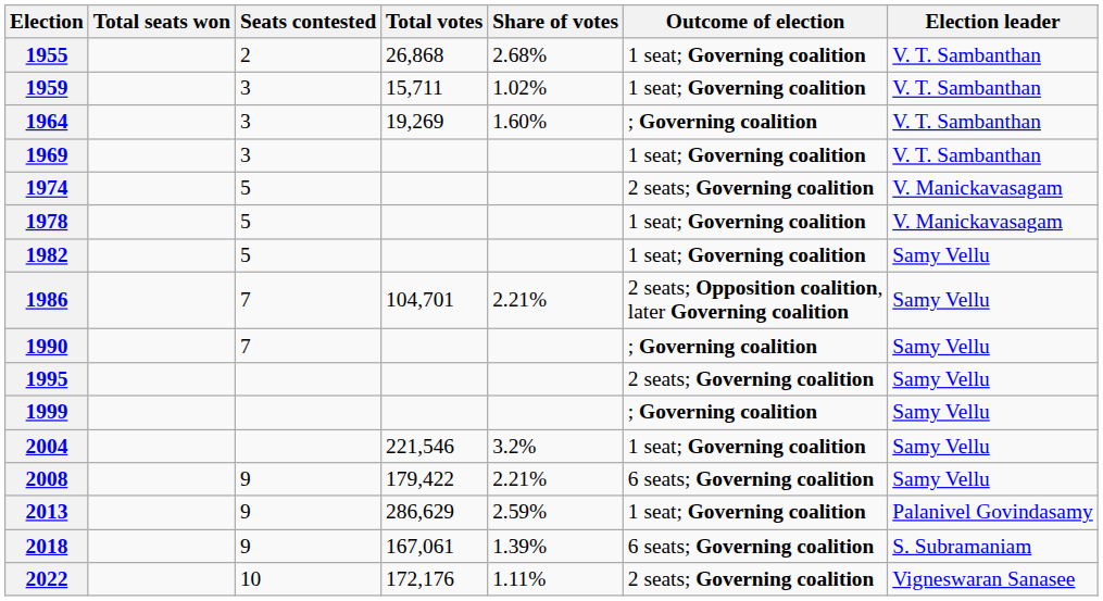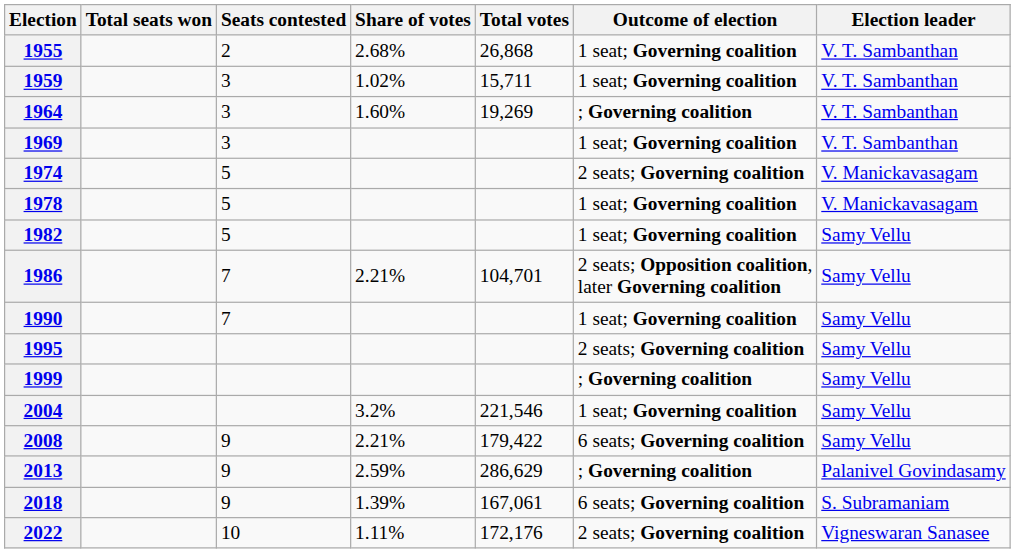columns swapped: Total votes <-> Share of votes
1990 | Outcome of election: ; Governing coalition -> 1 seat; Governing coalition
2013 | Outcome of election: 1 seat; Governing coalition -> ; Governing coalition
